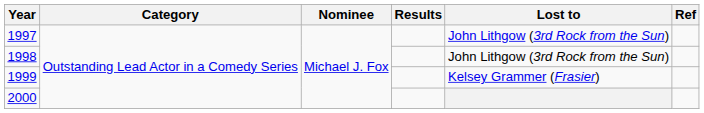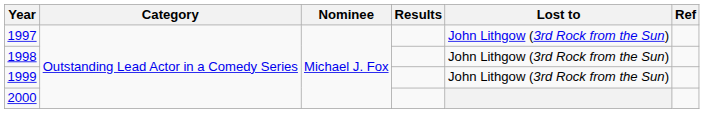1999 | Lost to: Kelsey Grammer (Frasier) -> John Lithgow (3rd Rock from the Sun)
